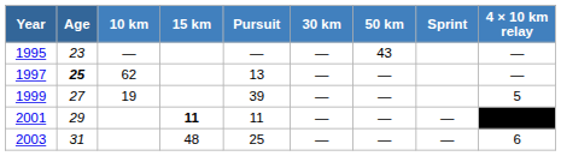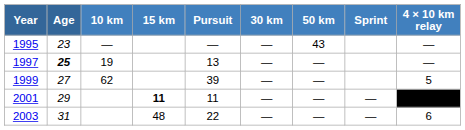1997 | 10 km: 62 -> 19
1999 | 10 km: 19 -> 62
2003 | Pursuit: 25 -> 22
